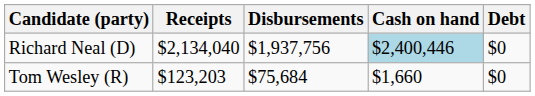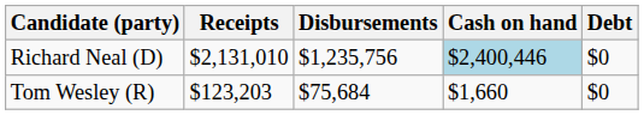Richard Neal (D) | Receipts: $2,134,040 -> $2,131,010
Richard Neal (D) | Disbursements: $1,937,756 -> $1,235,756
